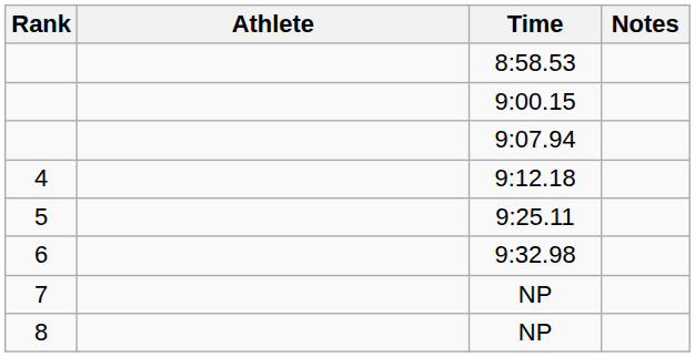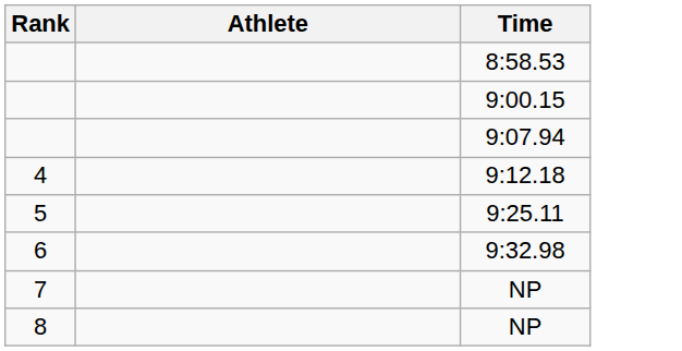- column: Notes
